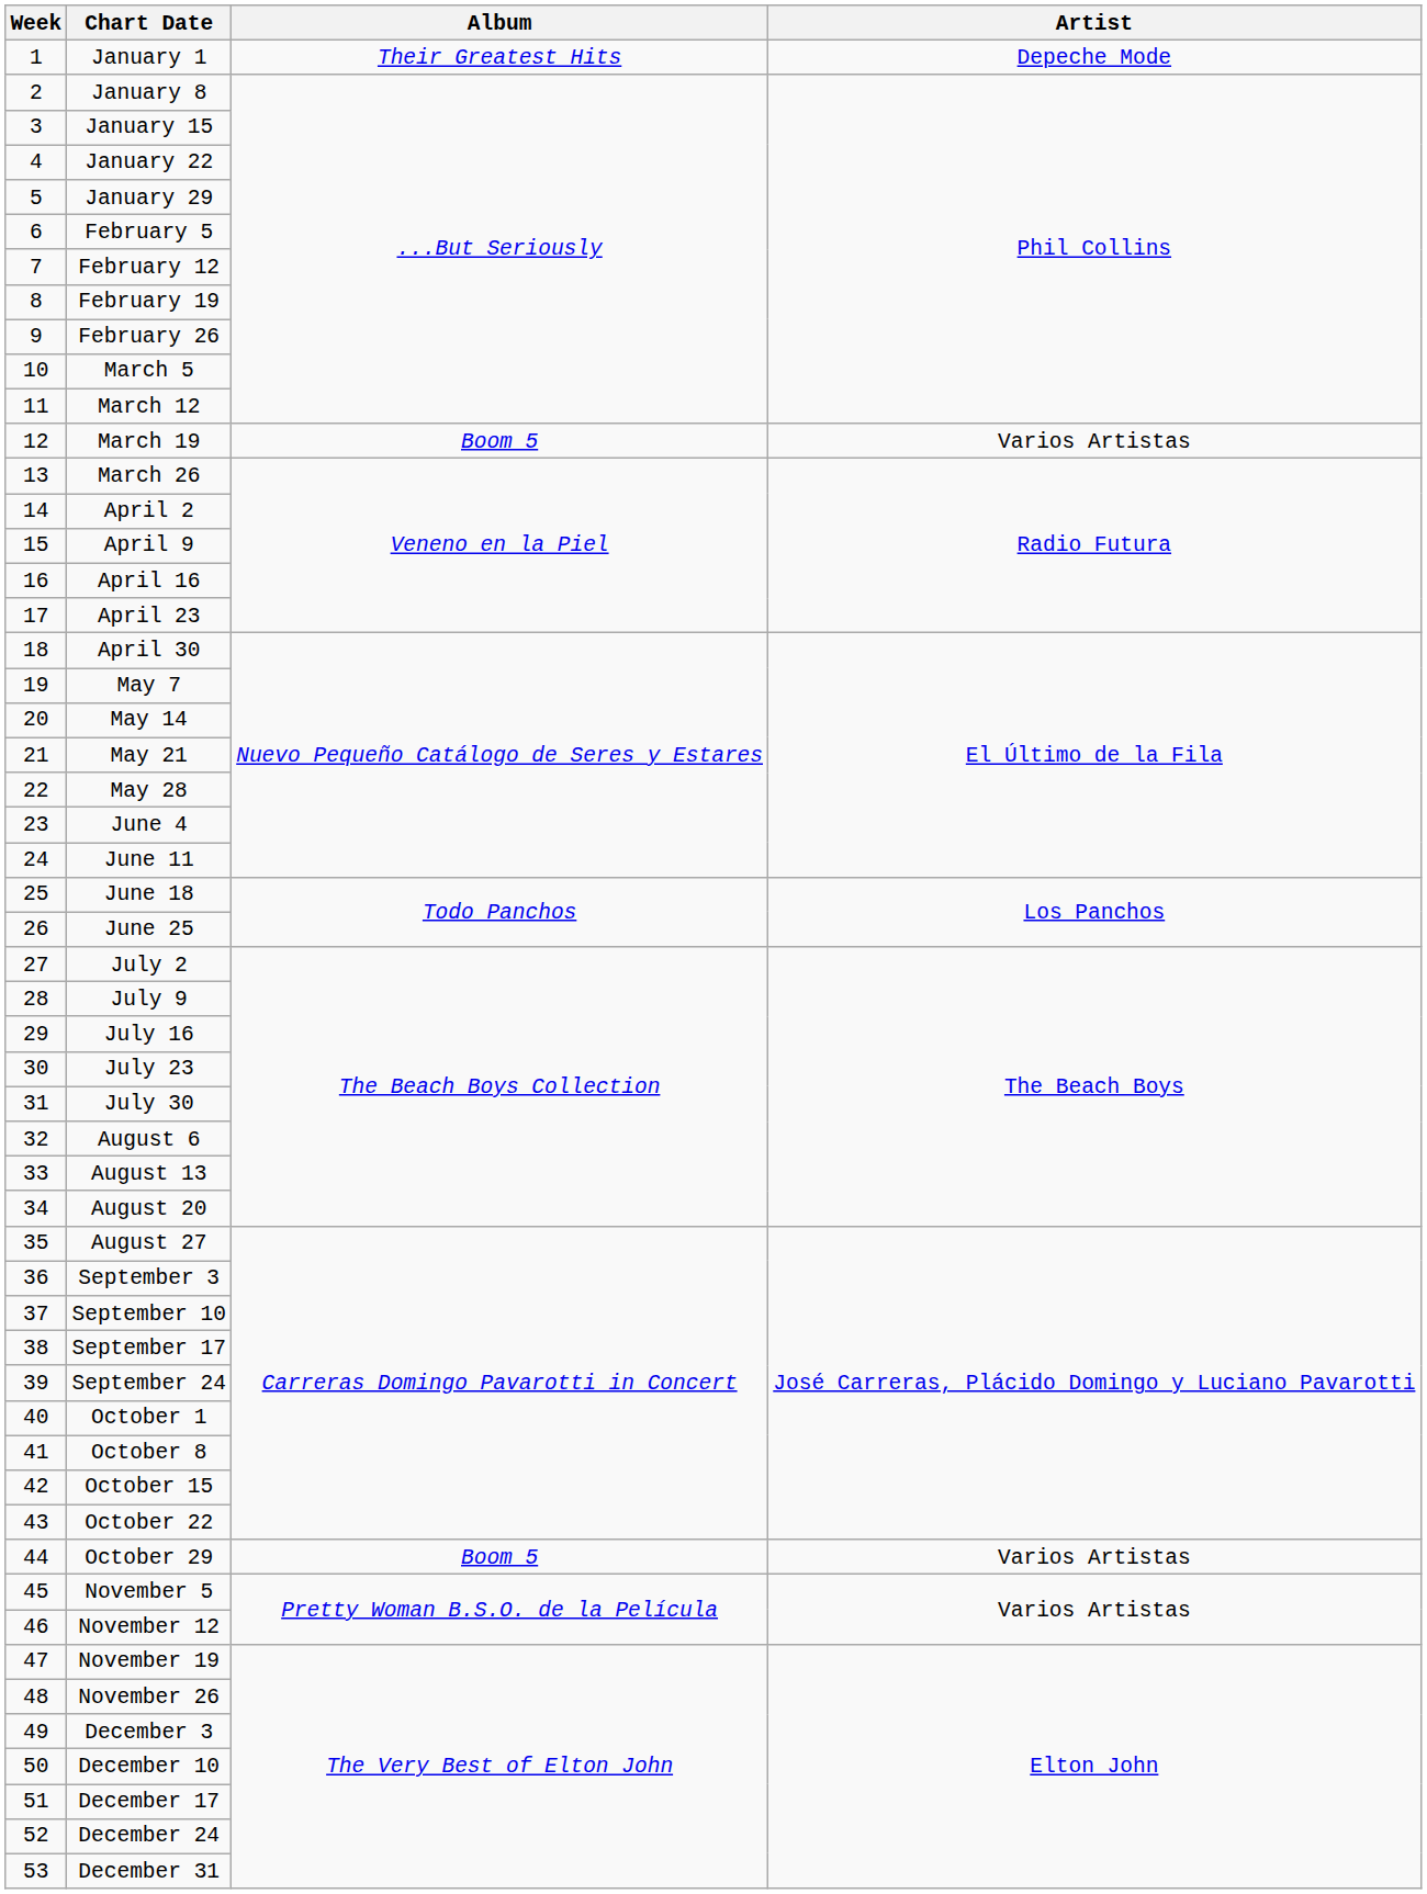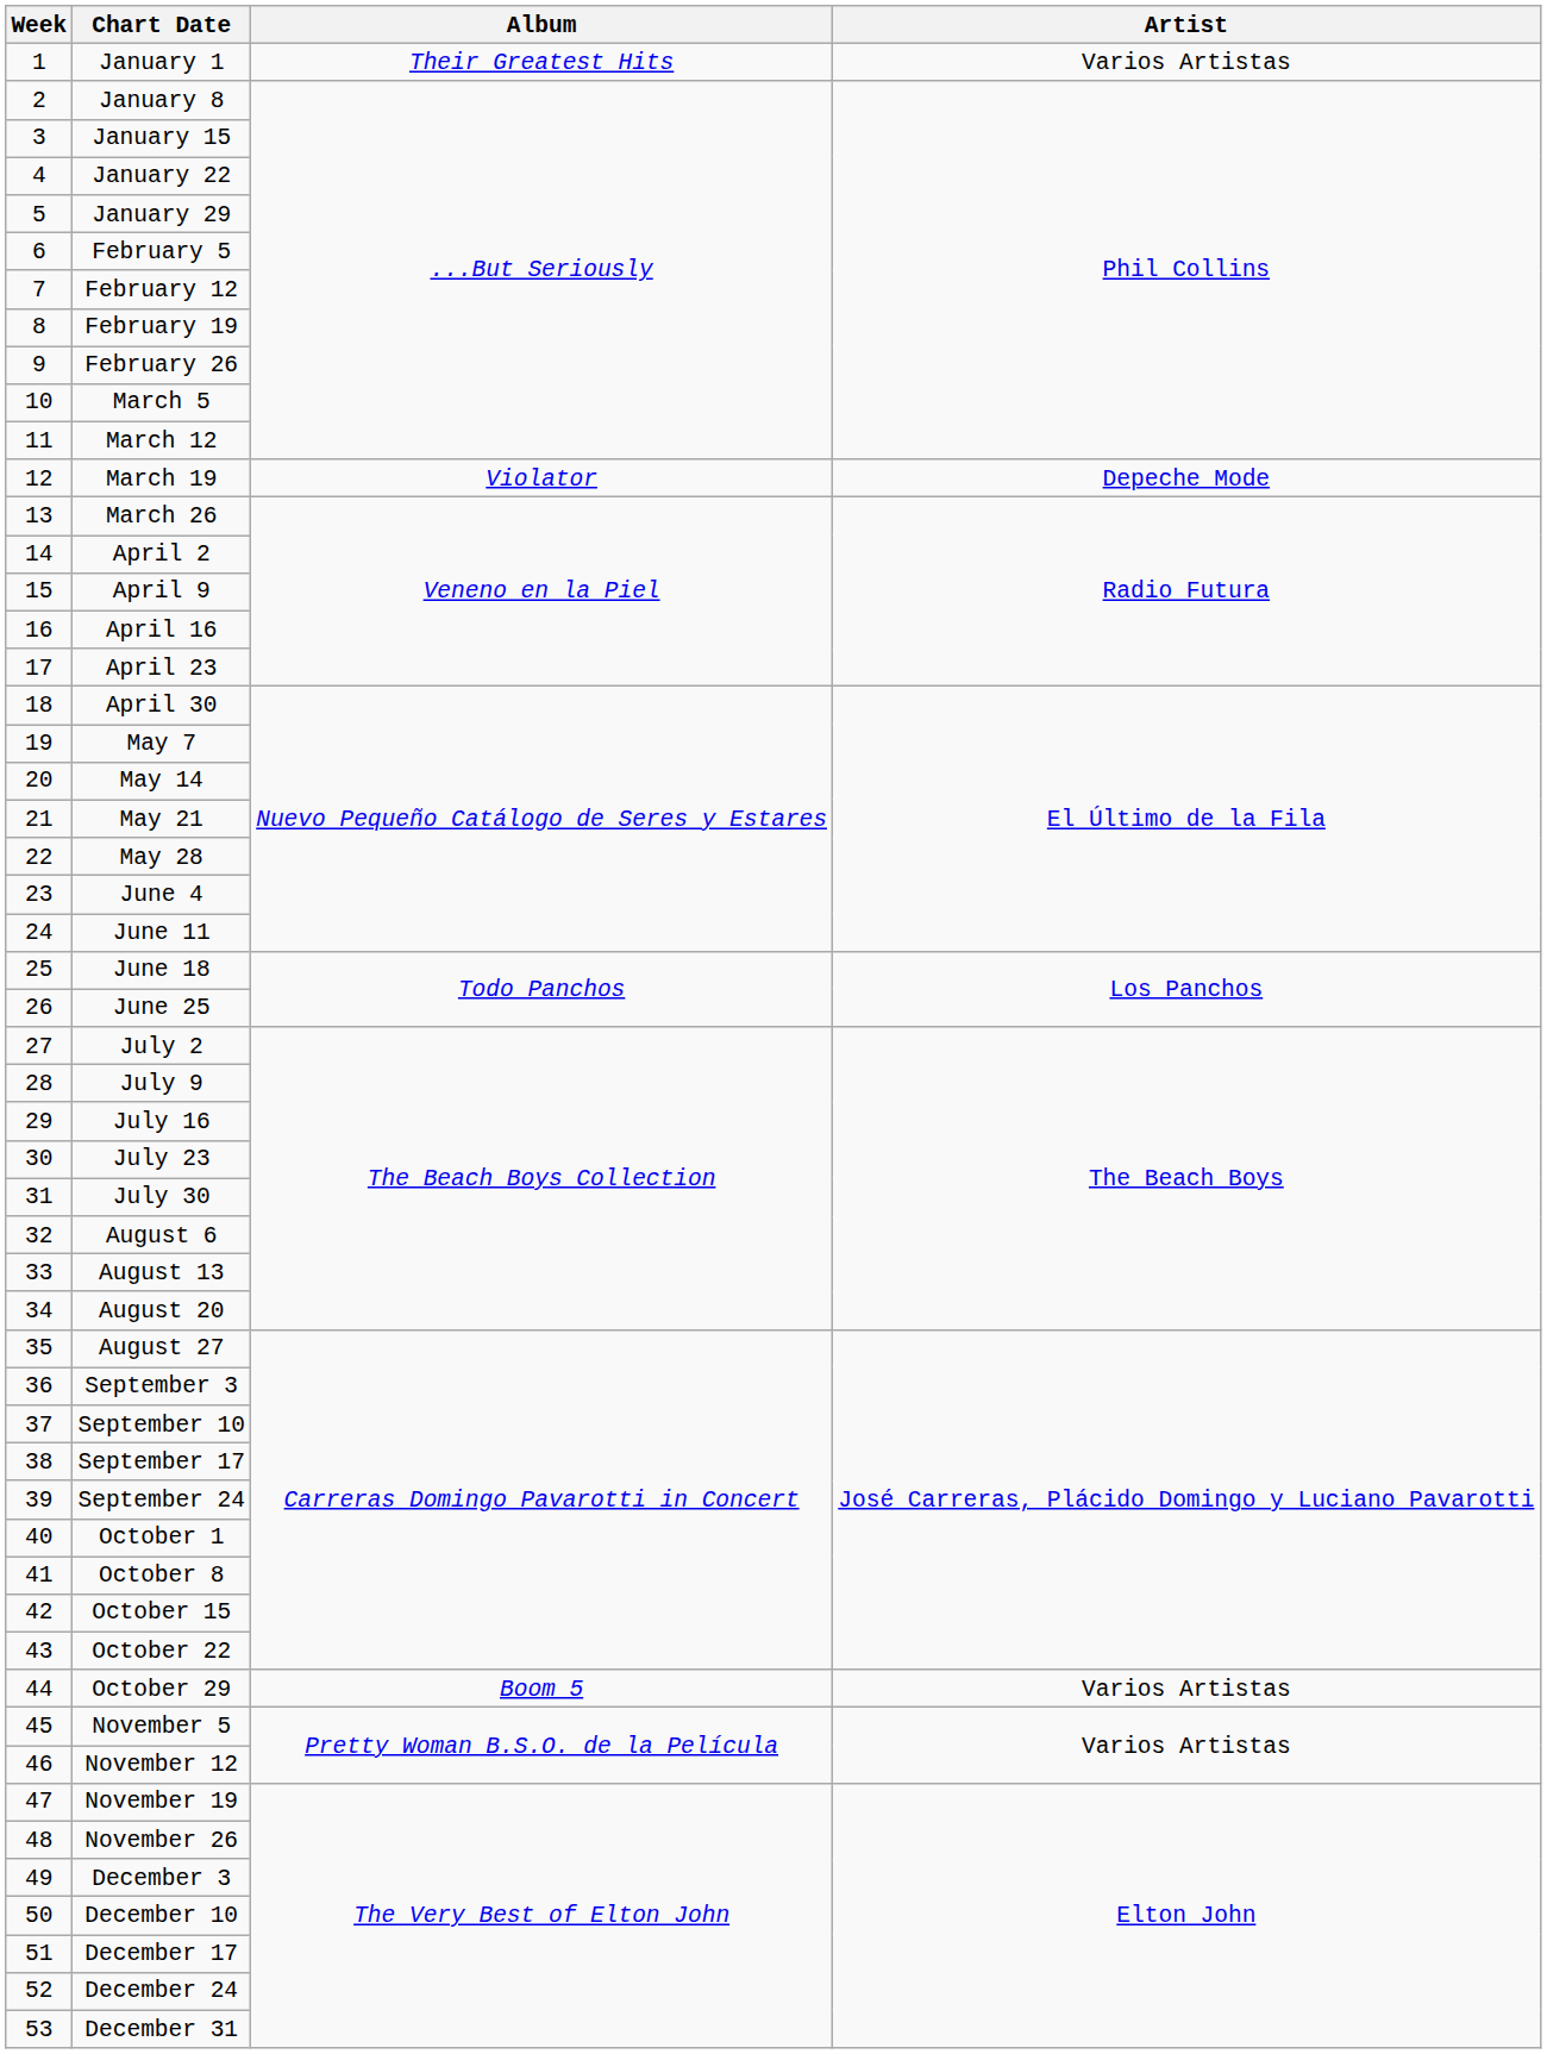January 1 | Artist: Depeche Mode -> Varios Artistas
March 19 | Album: Boom 5 -> Violator
March 19 | Artist: Varios Artistas -> Depeche Mode
